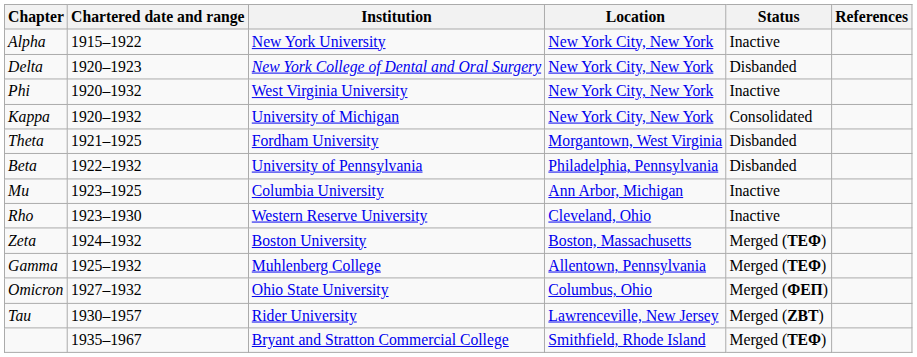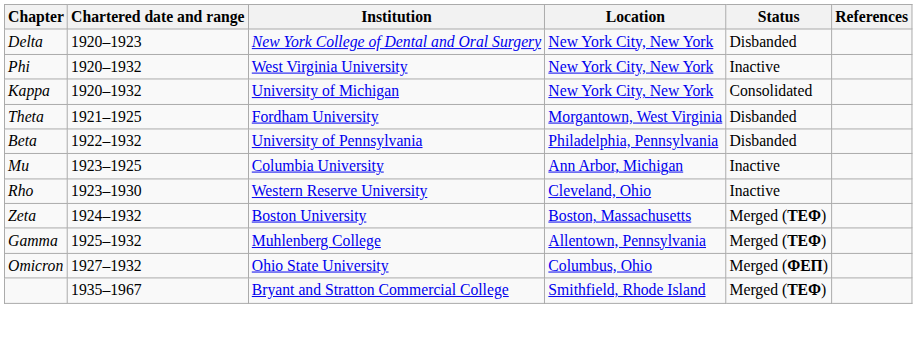- row: Alpha | 1915–1922 | New York University | New York City, New York | Inactive
- row: Tau | 1930–1957 | Rider University | Lawrenceville, New Jersey | Merged (ΖΒΤ)
